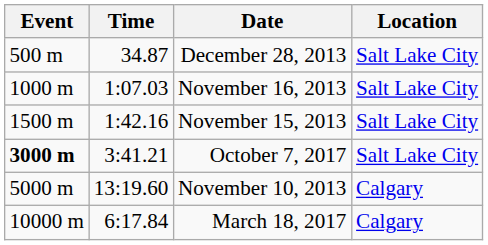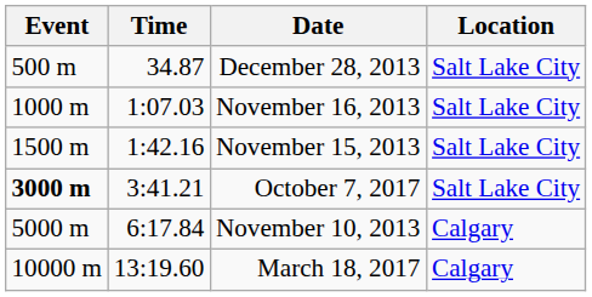November 10, 2013 | Time: 13:19.60 -> 6:17.84
March 18, 2017 | Time: 6:17.84 -> 13:19.60
